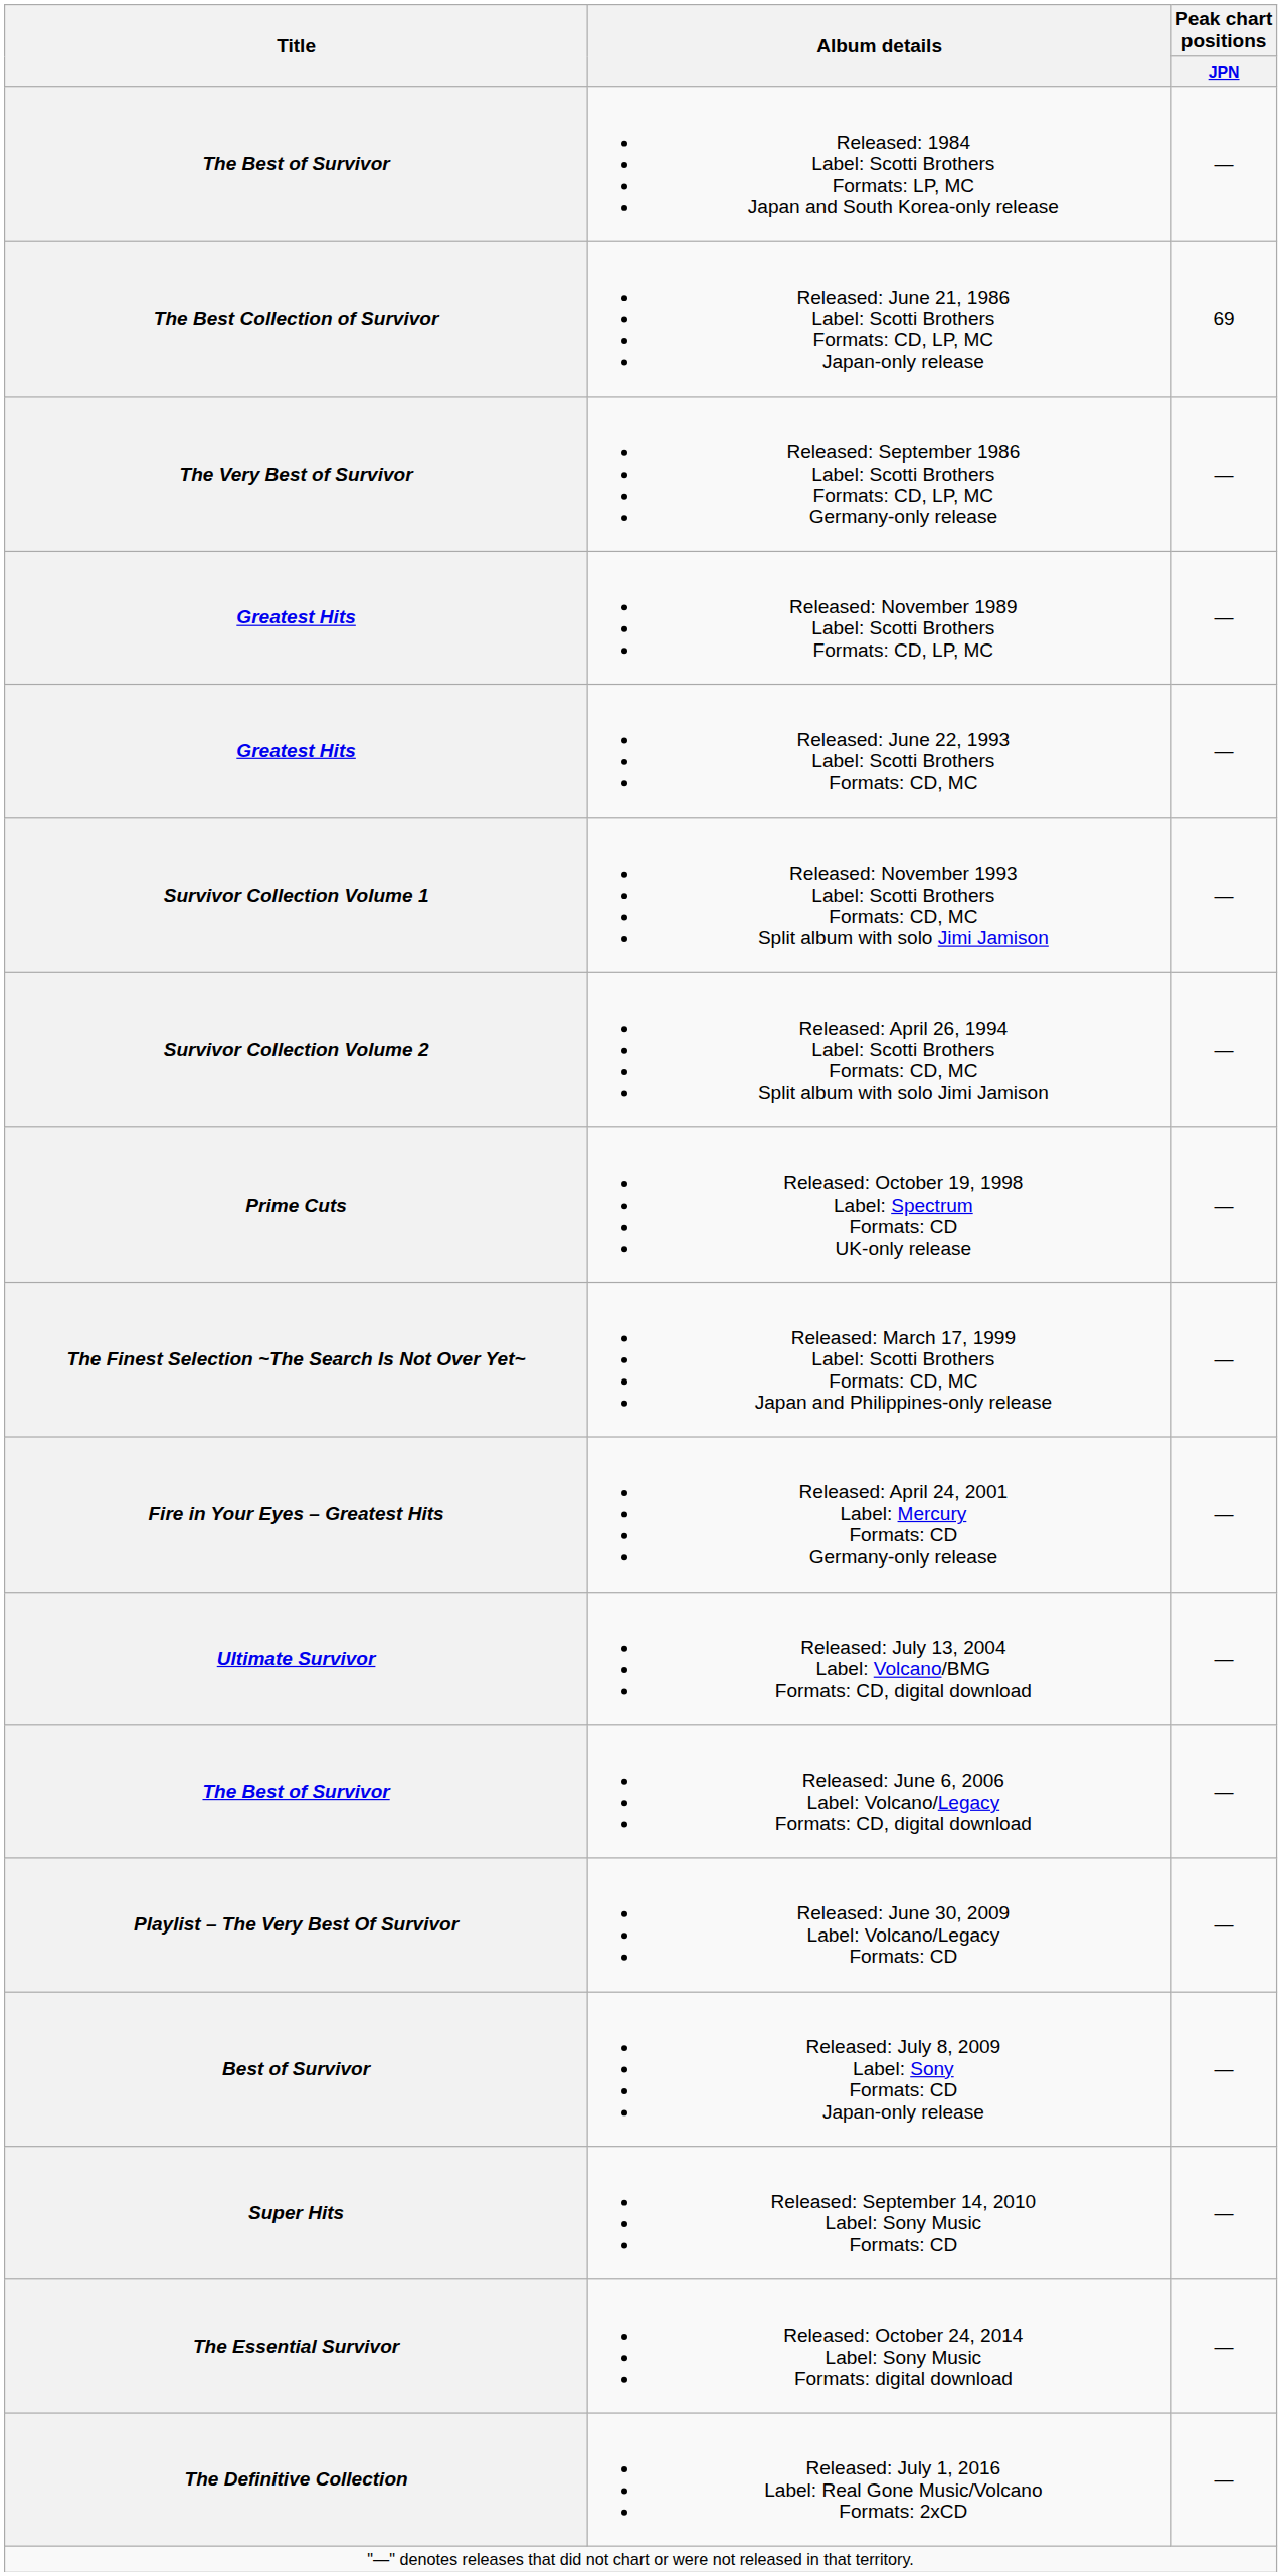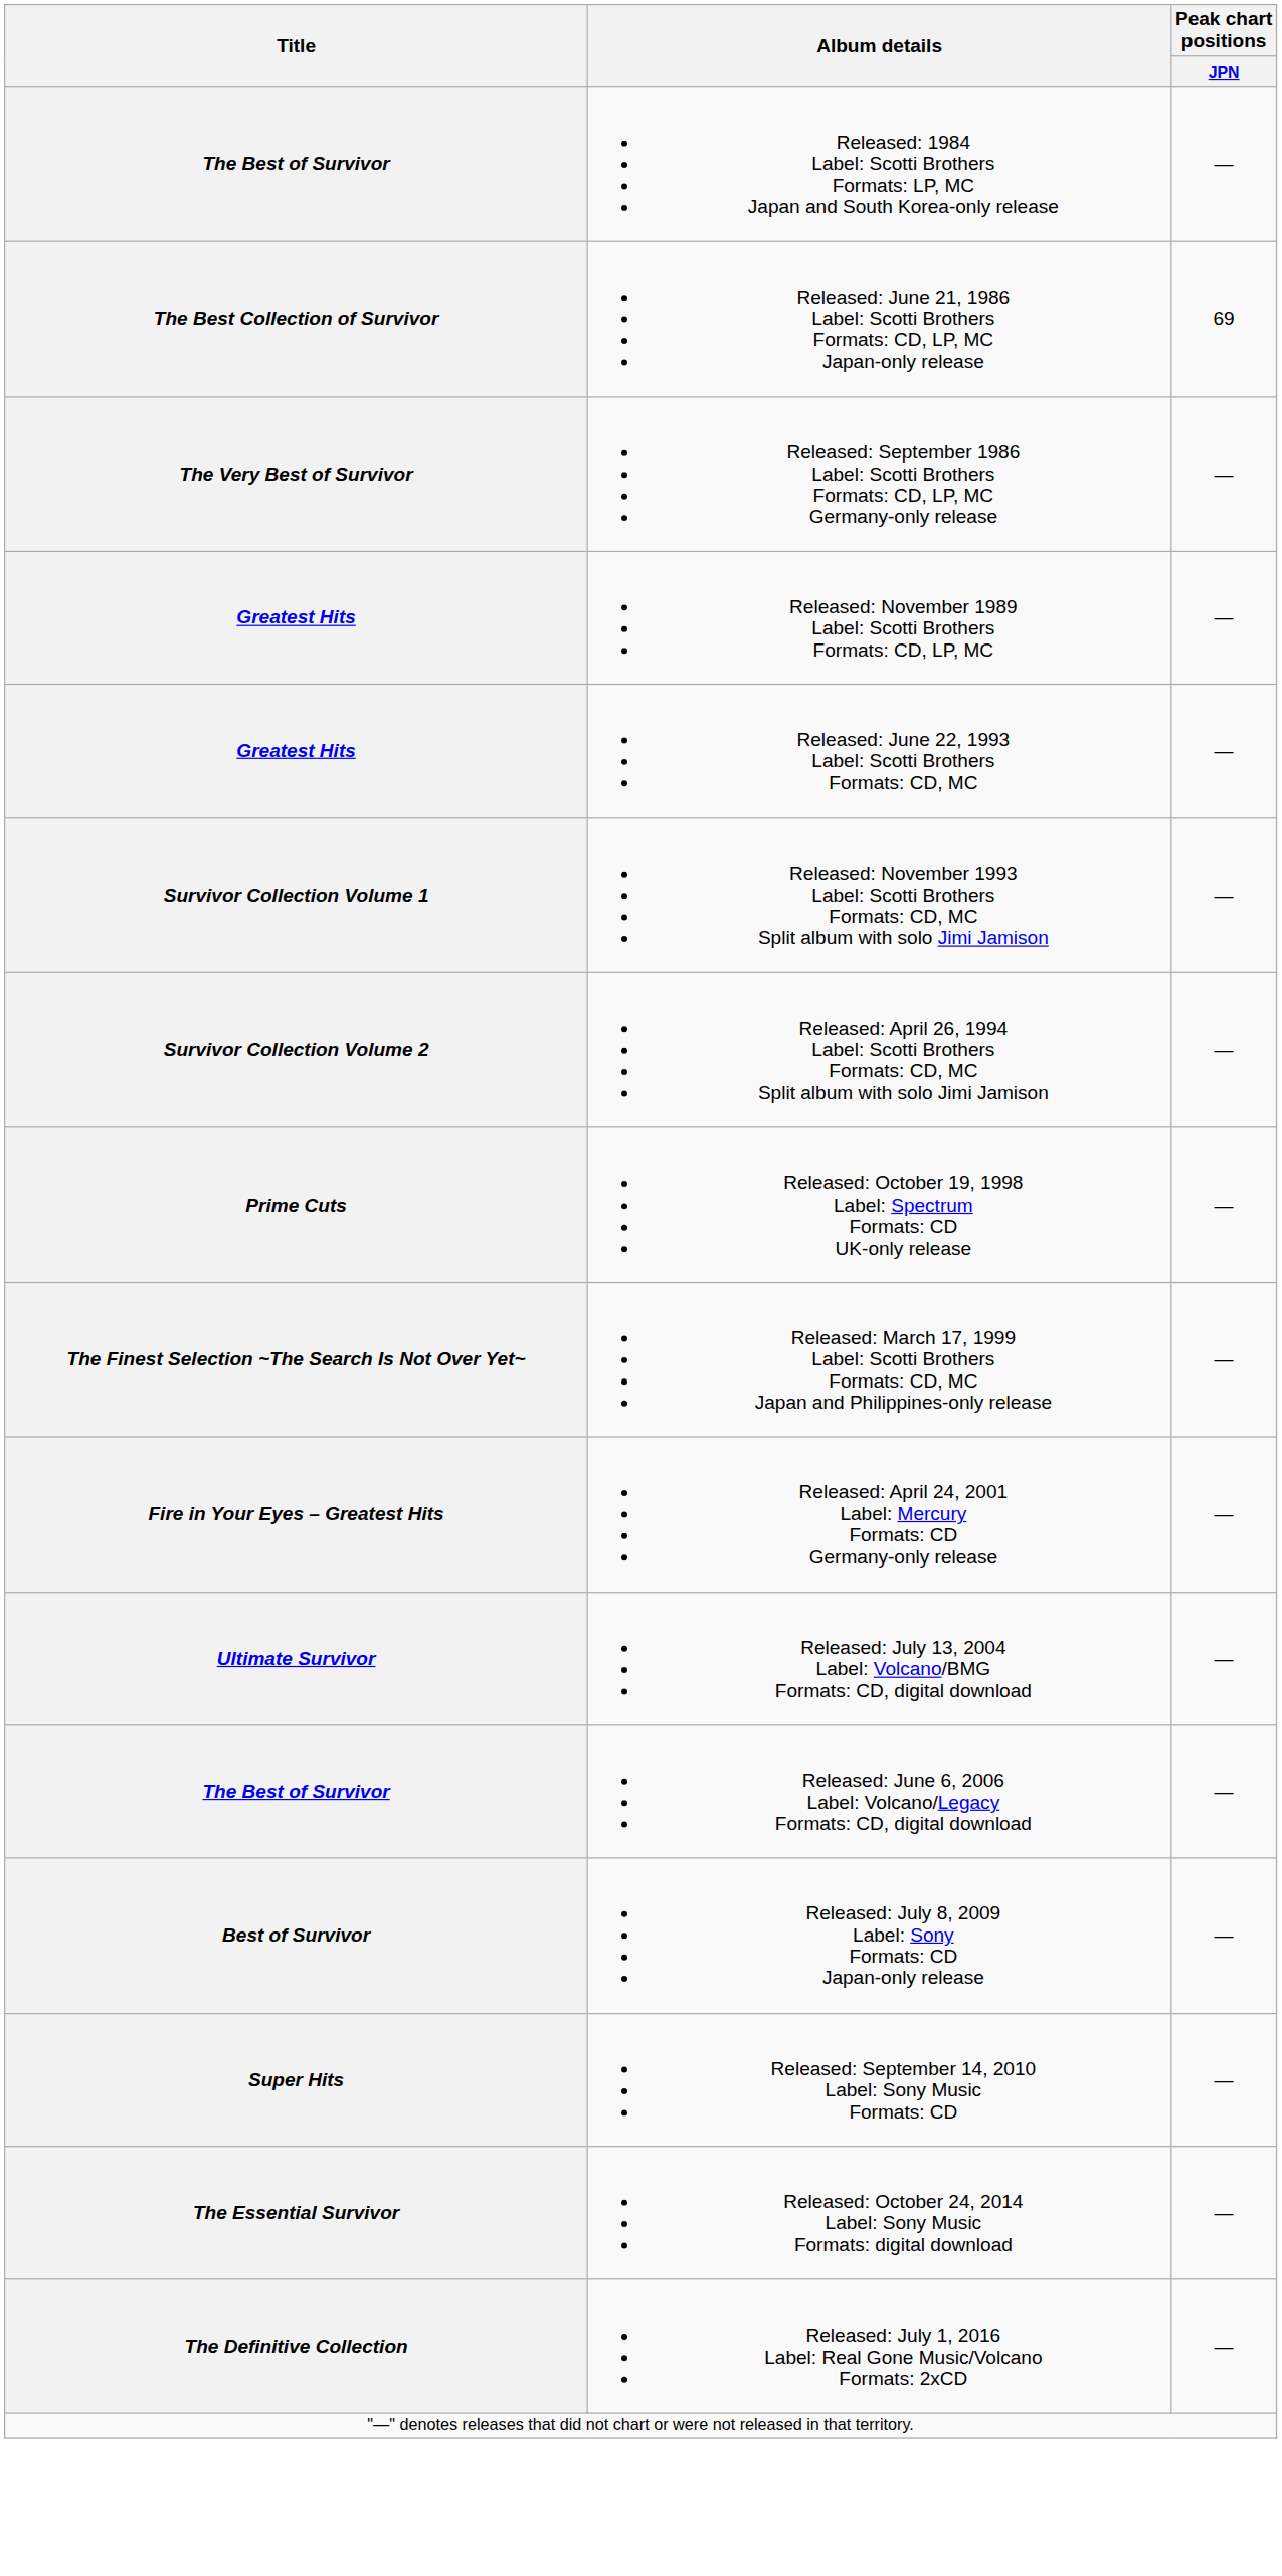- row: Playlist – The Very Best Of Survivor | Released: June 30, 2009 Label: Volcano/Legacy Formats: CD | —
